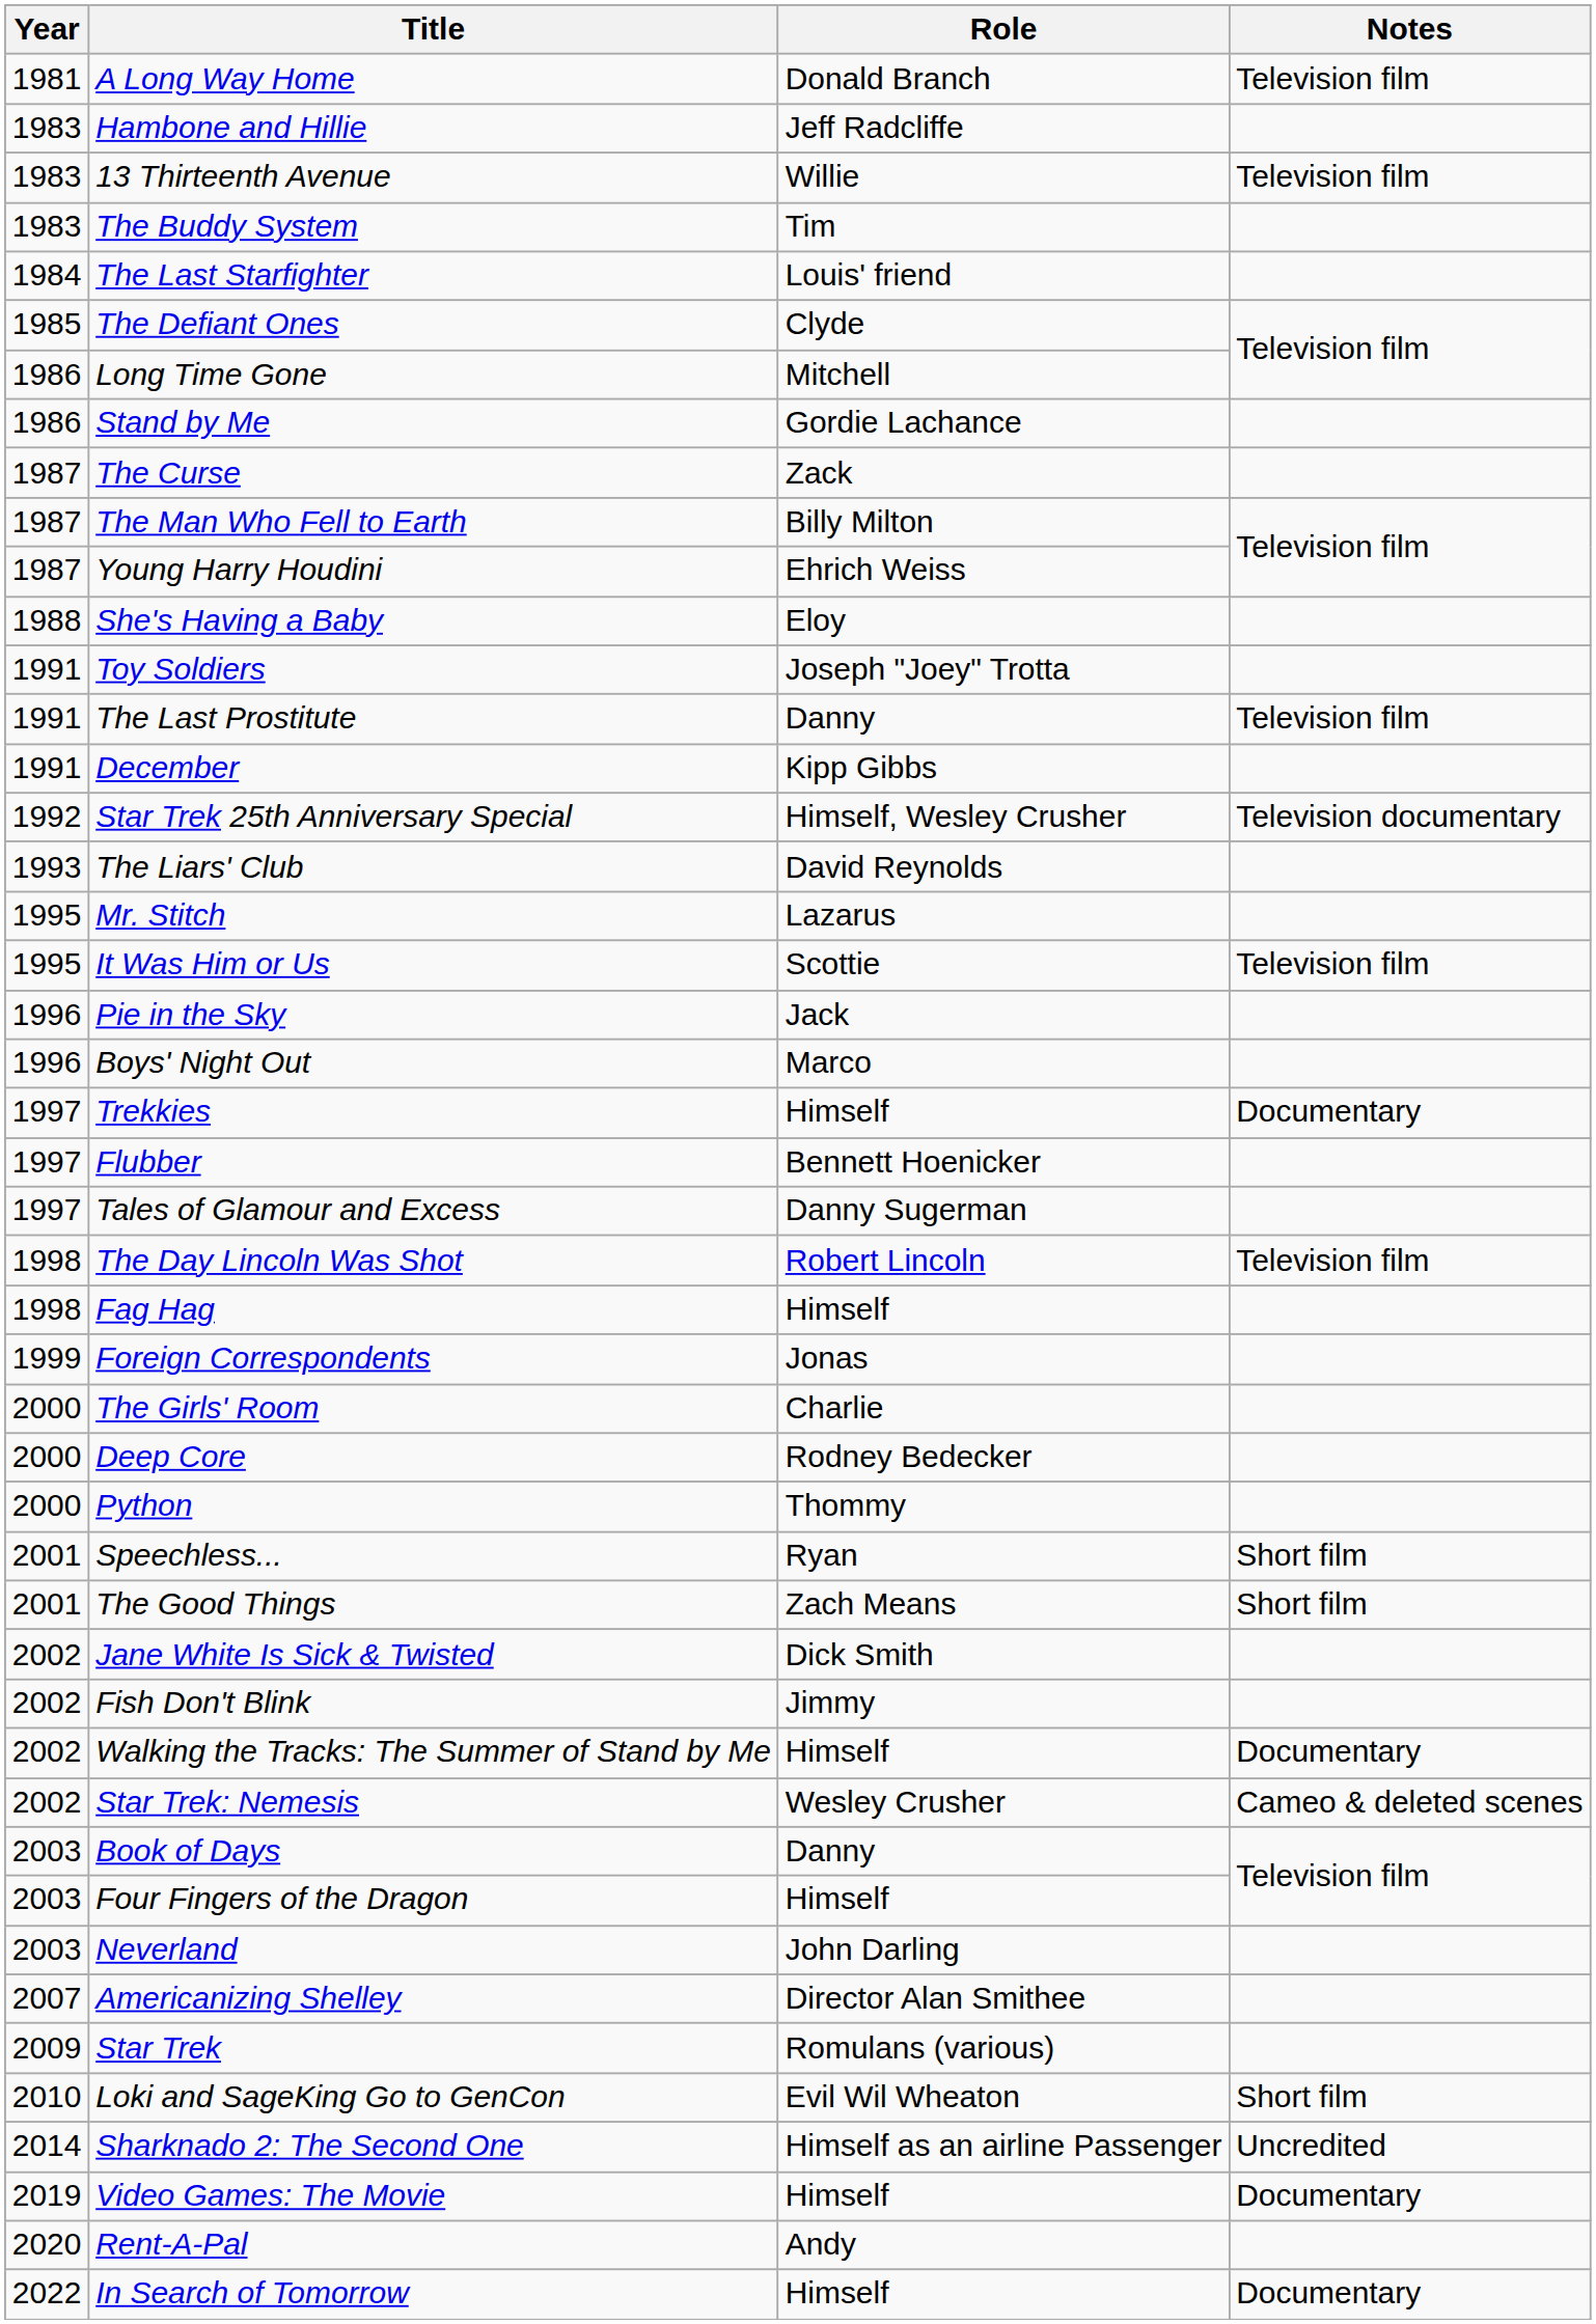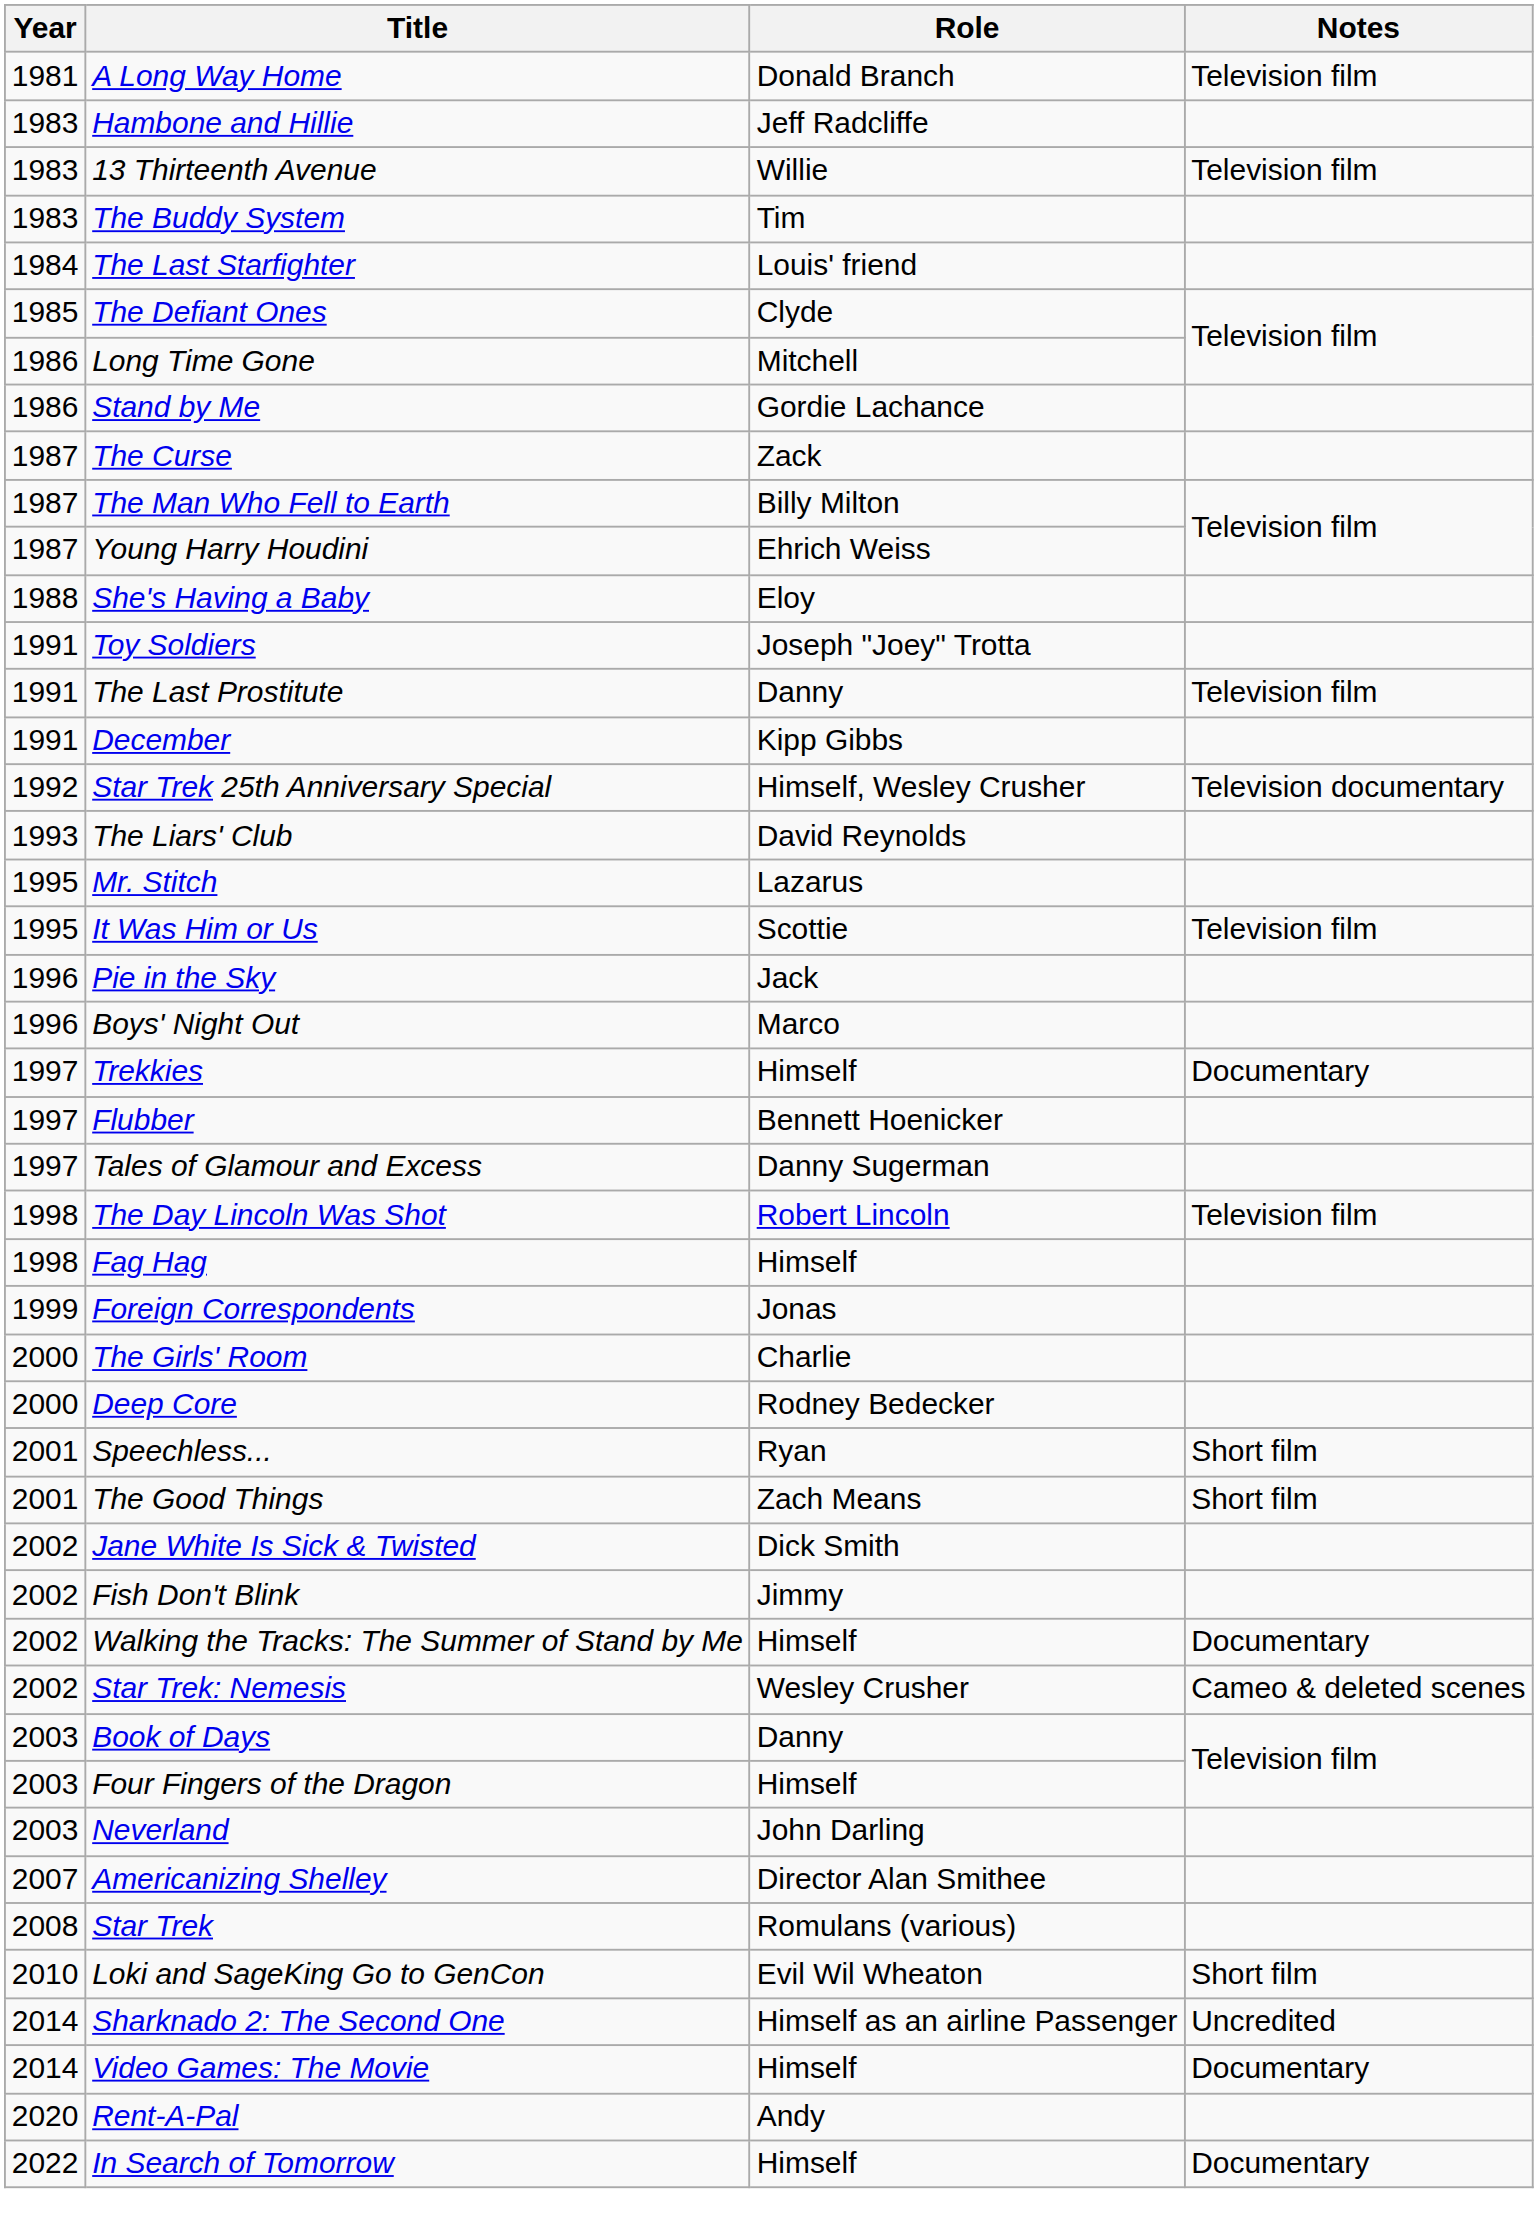- row: 2000 | Python | Thommy
Star Trek | Year: 2009 -> 2008
Video Games: The Movie | Year: 2019 -> 2014
